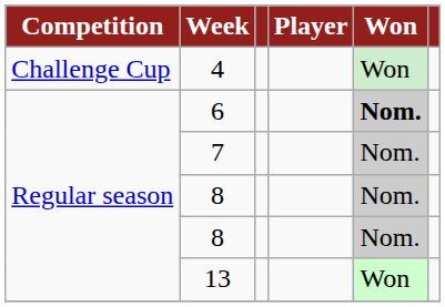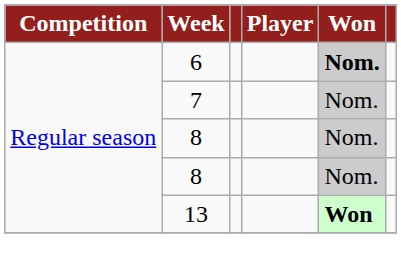- row: Challenge Cup | 4 | Won
13 | Won: normal -> bold
